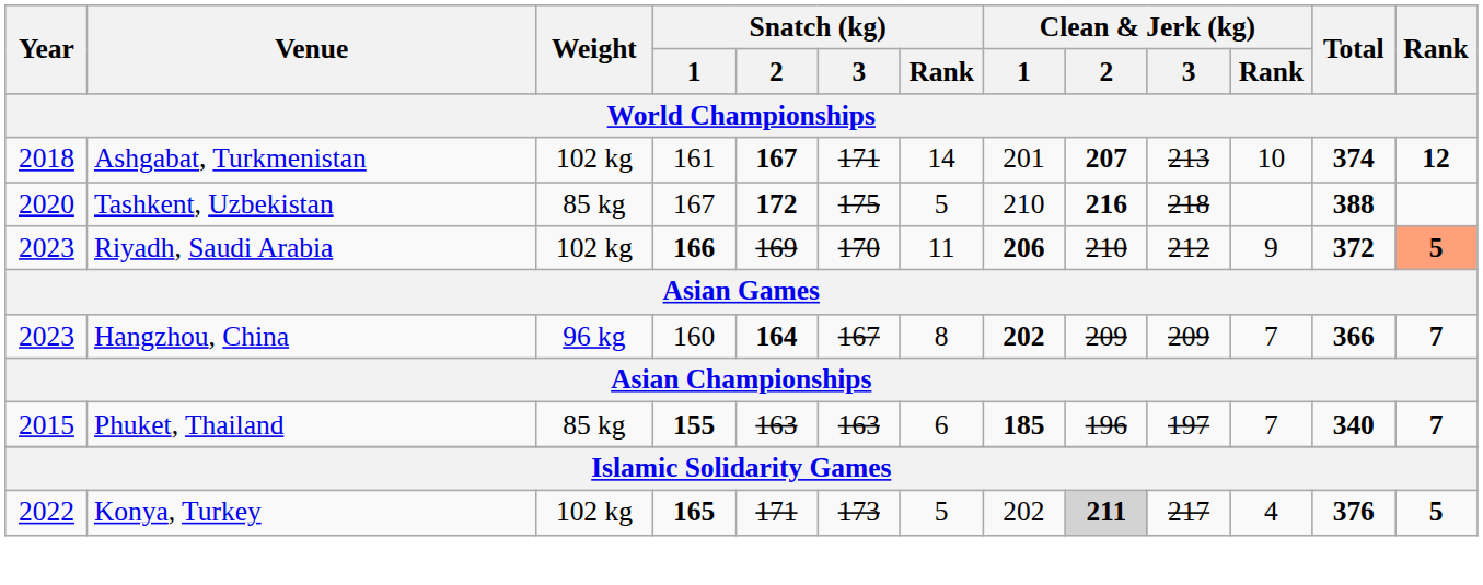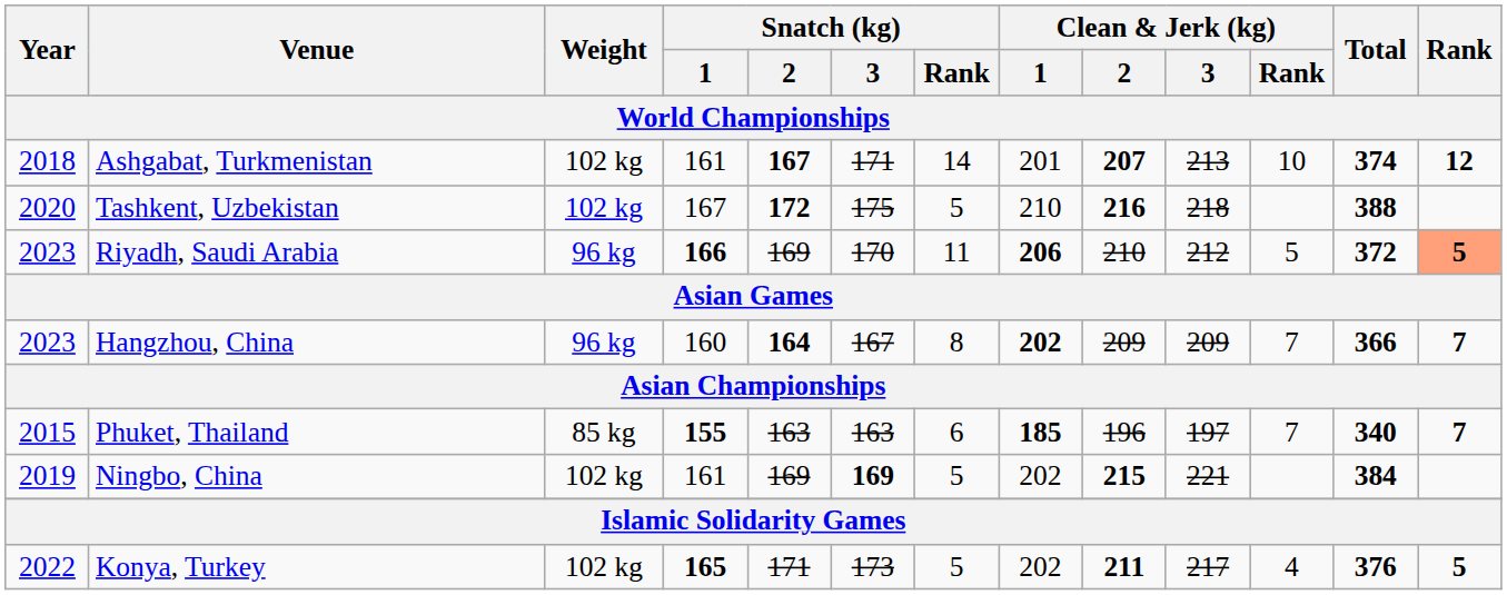Tashkent, Uzbekistan | Weight: 85 kg -> 102 kg
Riyadh, Saudi Arabia | Weight: 102 kg -> 96 kg
Riyadh, Saudi Arabia | Clean & Jerk (kg) / Rank: 9 -> 5
+ row: 2019 | Ningbo, China | 102 kg | 161 | 169 | 169 | 5 | 202 | 215 | 221 | 384
Konya, Turkey | Clean & Jerk (kg) / 2: lightgrey background -> no background
